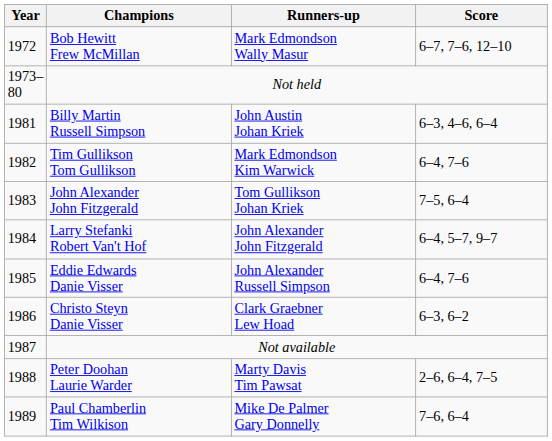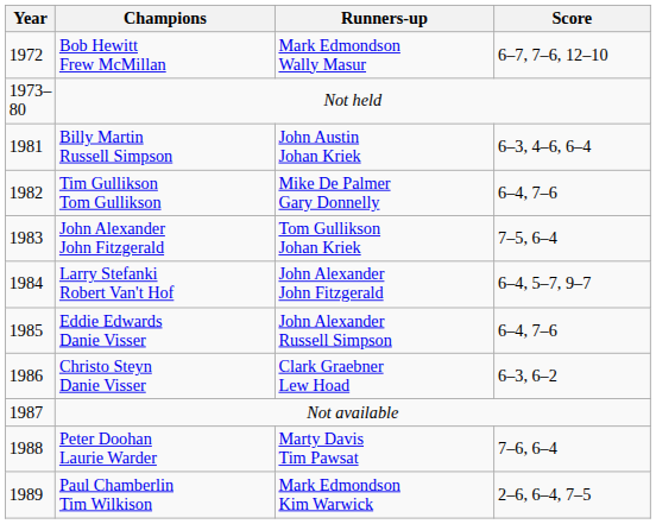Tim Gullikson Tom Gullikson | Runners-up: Mark Edmondson Kim Warwick -> Mike De Palmer Gary Donnelly
Peter Doohan Laurie Warder | Score: 2–6, 6–4, 7–5 -> 7–6, 6–4
Paul Chamberlin Tim Wilkison | Runners-up: Mike De Palmer Gary Donnelly -> Mark Edmondson Kim Warwick
Paul Chamberlin Tim Wilkison | Score: 7–6, 6–4 -> 2–6, 6–4, 7–5
